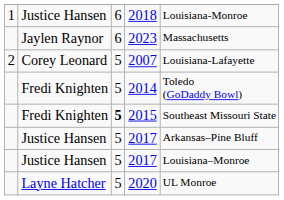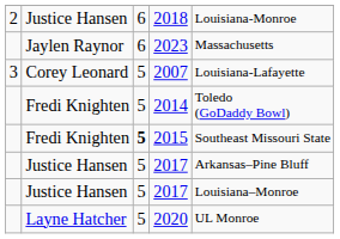2018 | column 1: 1 -> 2
2007 | column 1: 2 -> 3
